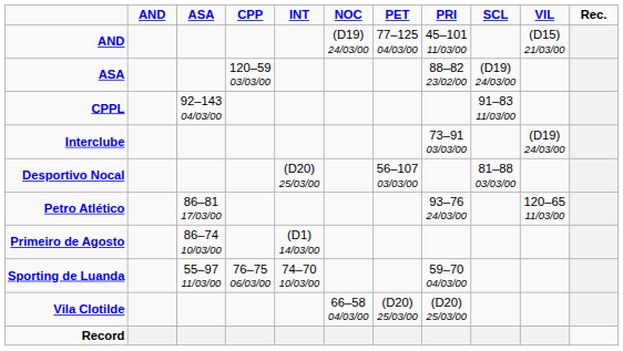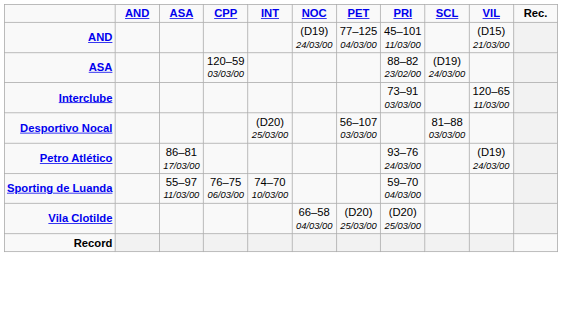- row: CPPL | 92–143 04/03/00 | 91–83 11/03/00
Interclube | VIL: (D19) 24/03/00 -> 120–65 11/03/00
Petro Atlético | VIL: 120–65 11/03/00 -> (D19) 24/03/00
- row: Primeiro de Agosto | 86–74 10/03/00 | (D1) 14/03/00
